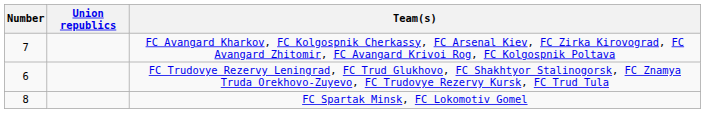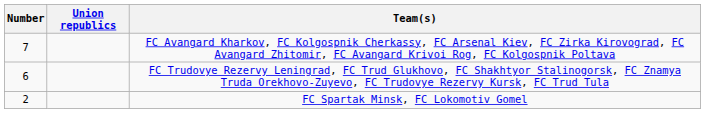FC Spartak Minsk, FC Lokomotiv Gomel | Number: 8 -> 2
